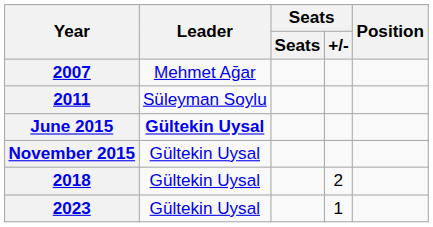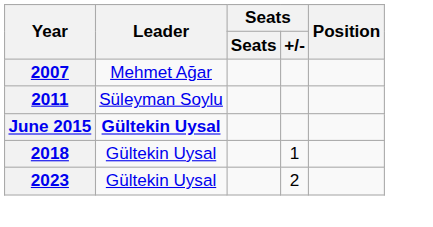- row: November 2015 | Gültekin Uysal
2018 | Seats / +/-: 2 -> 1
2023 | Seats / +/-: 1 -> 2
